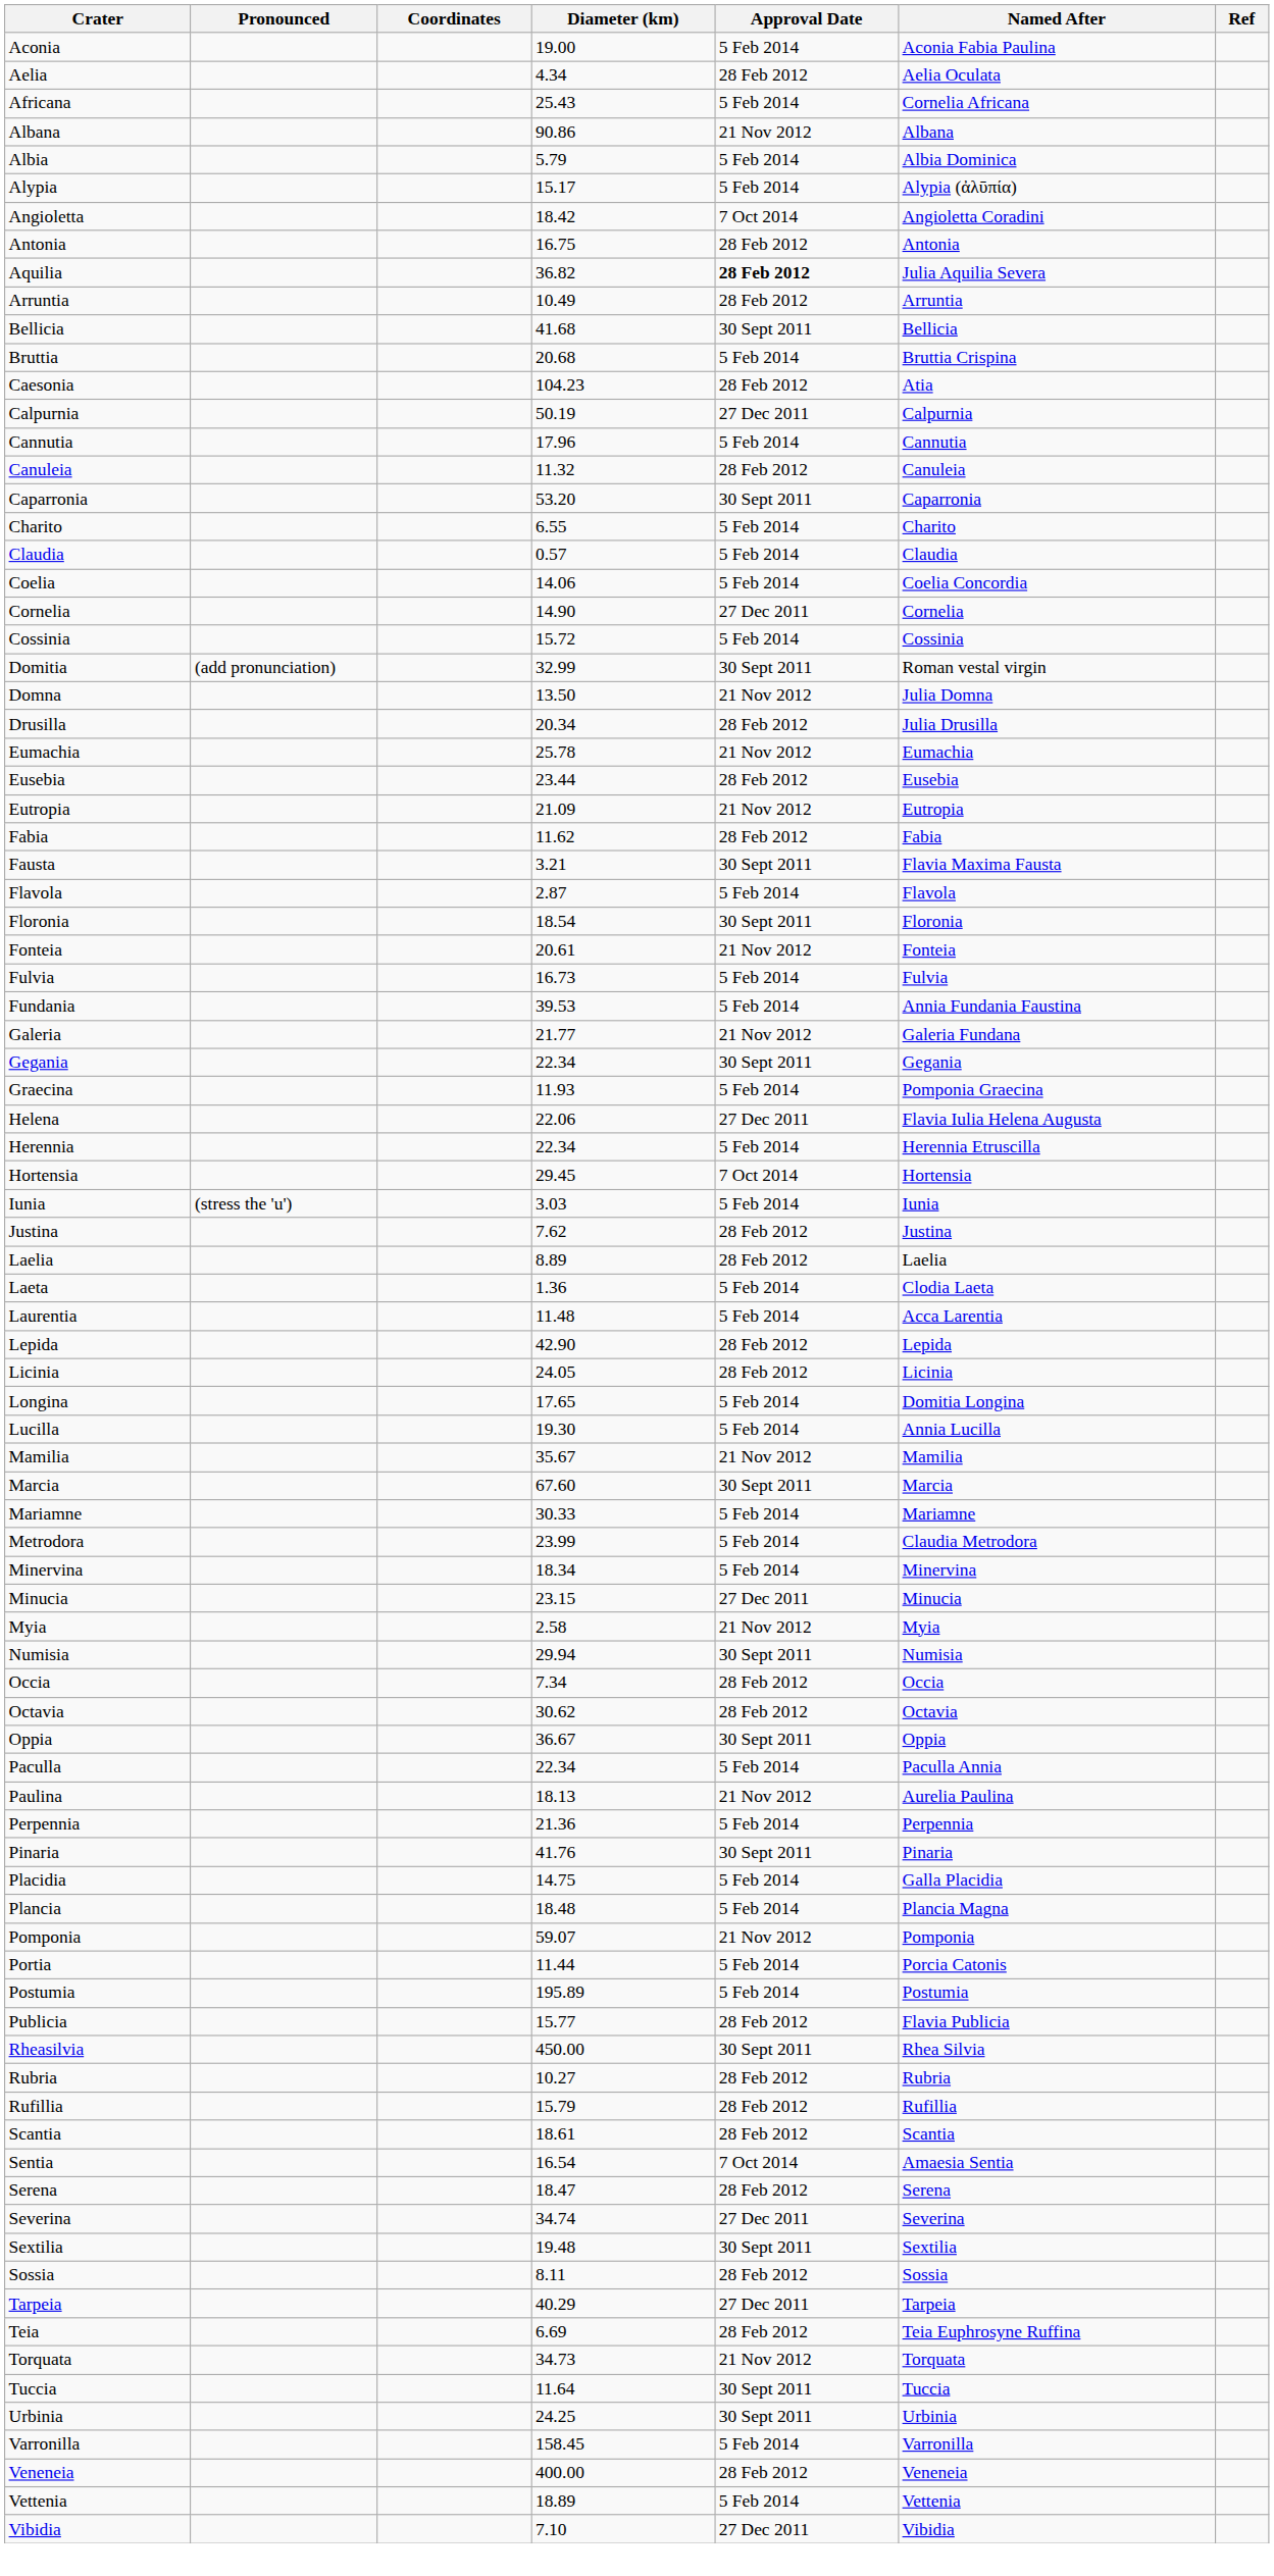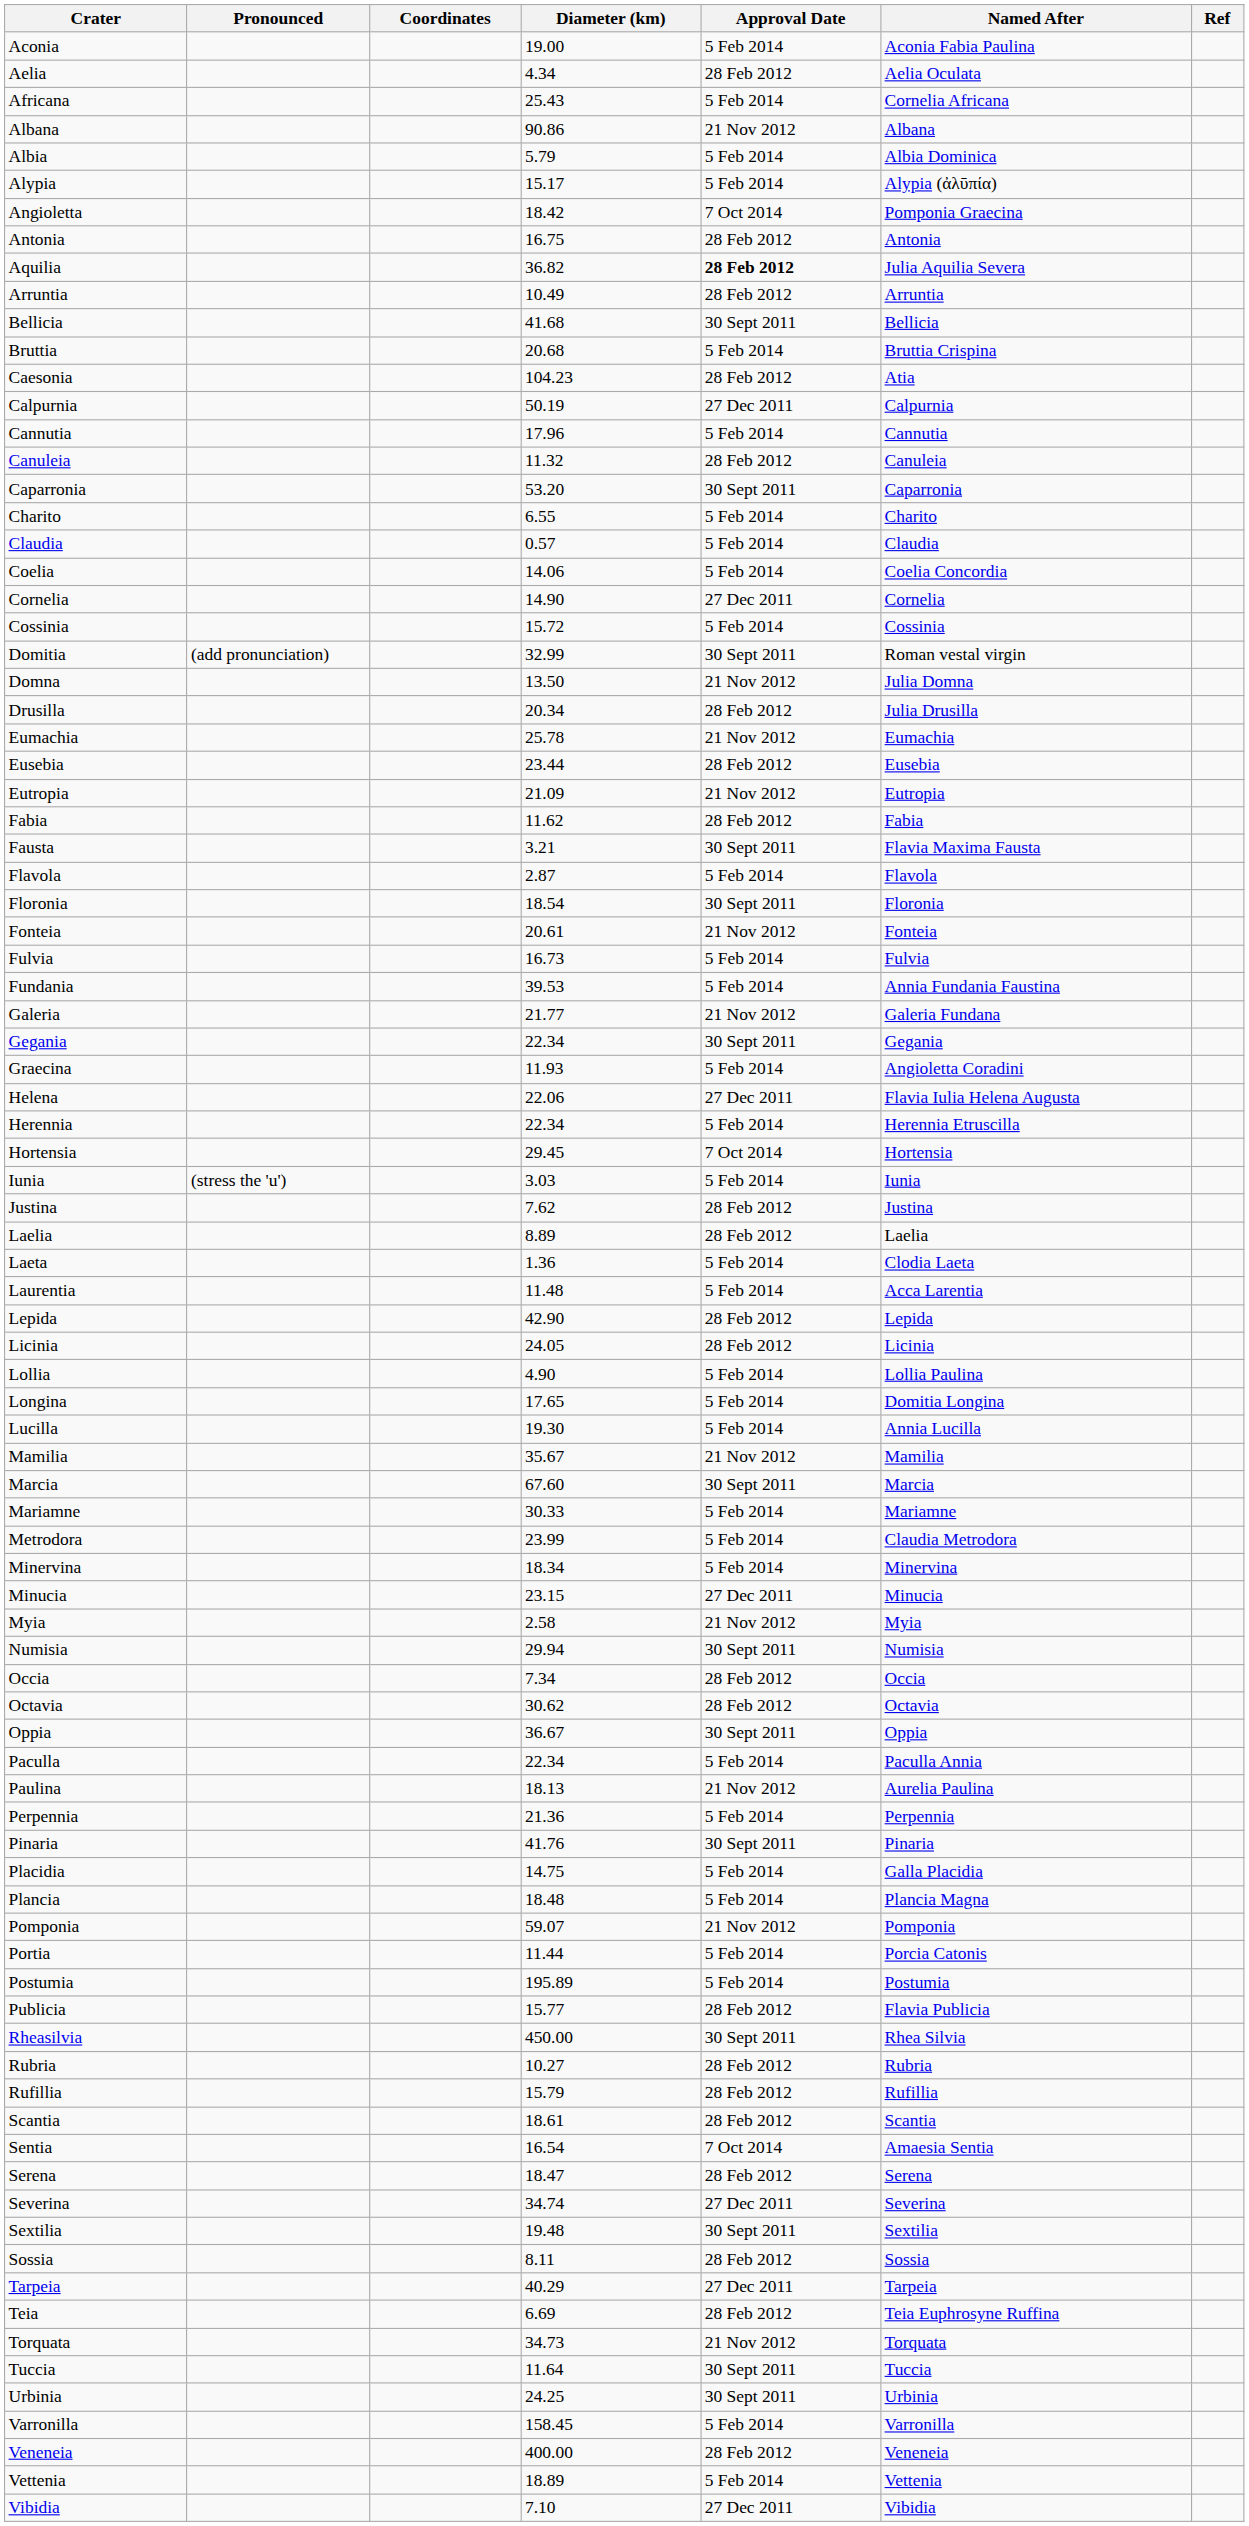Angioletta | Named After: Angioletta Coradini -> Pomponia Graecina
Graecina | Named After: Pomponia Graecina -> Angioletta Coradini
+ row: Lollia | 4.90 | 5 Feb 2014 | Lollia Paulina
